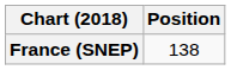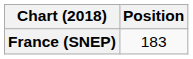France (SNEP) | Position: 138 -> 183
